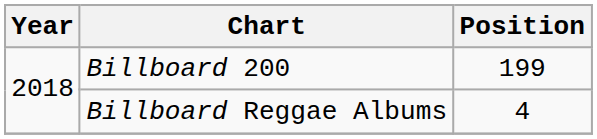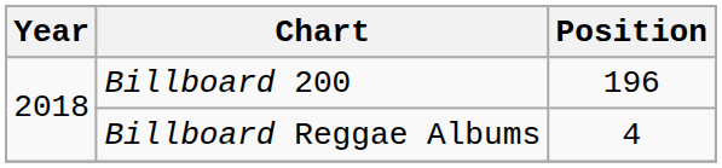Billboard 200 | Position: 199 -> 196
